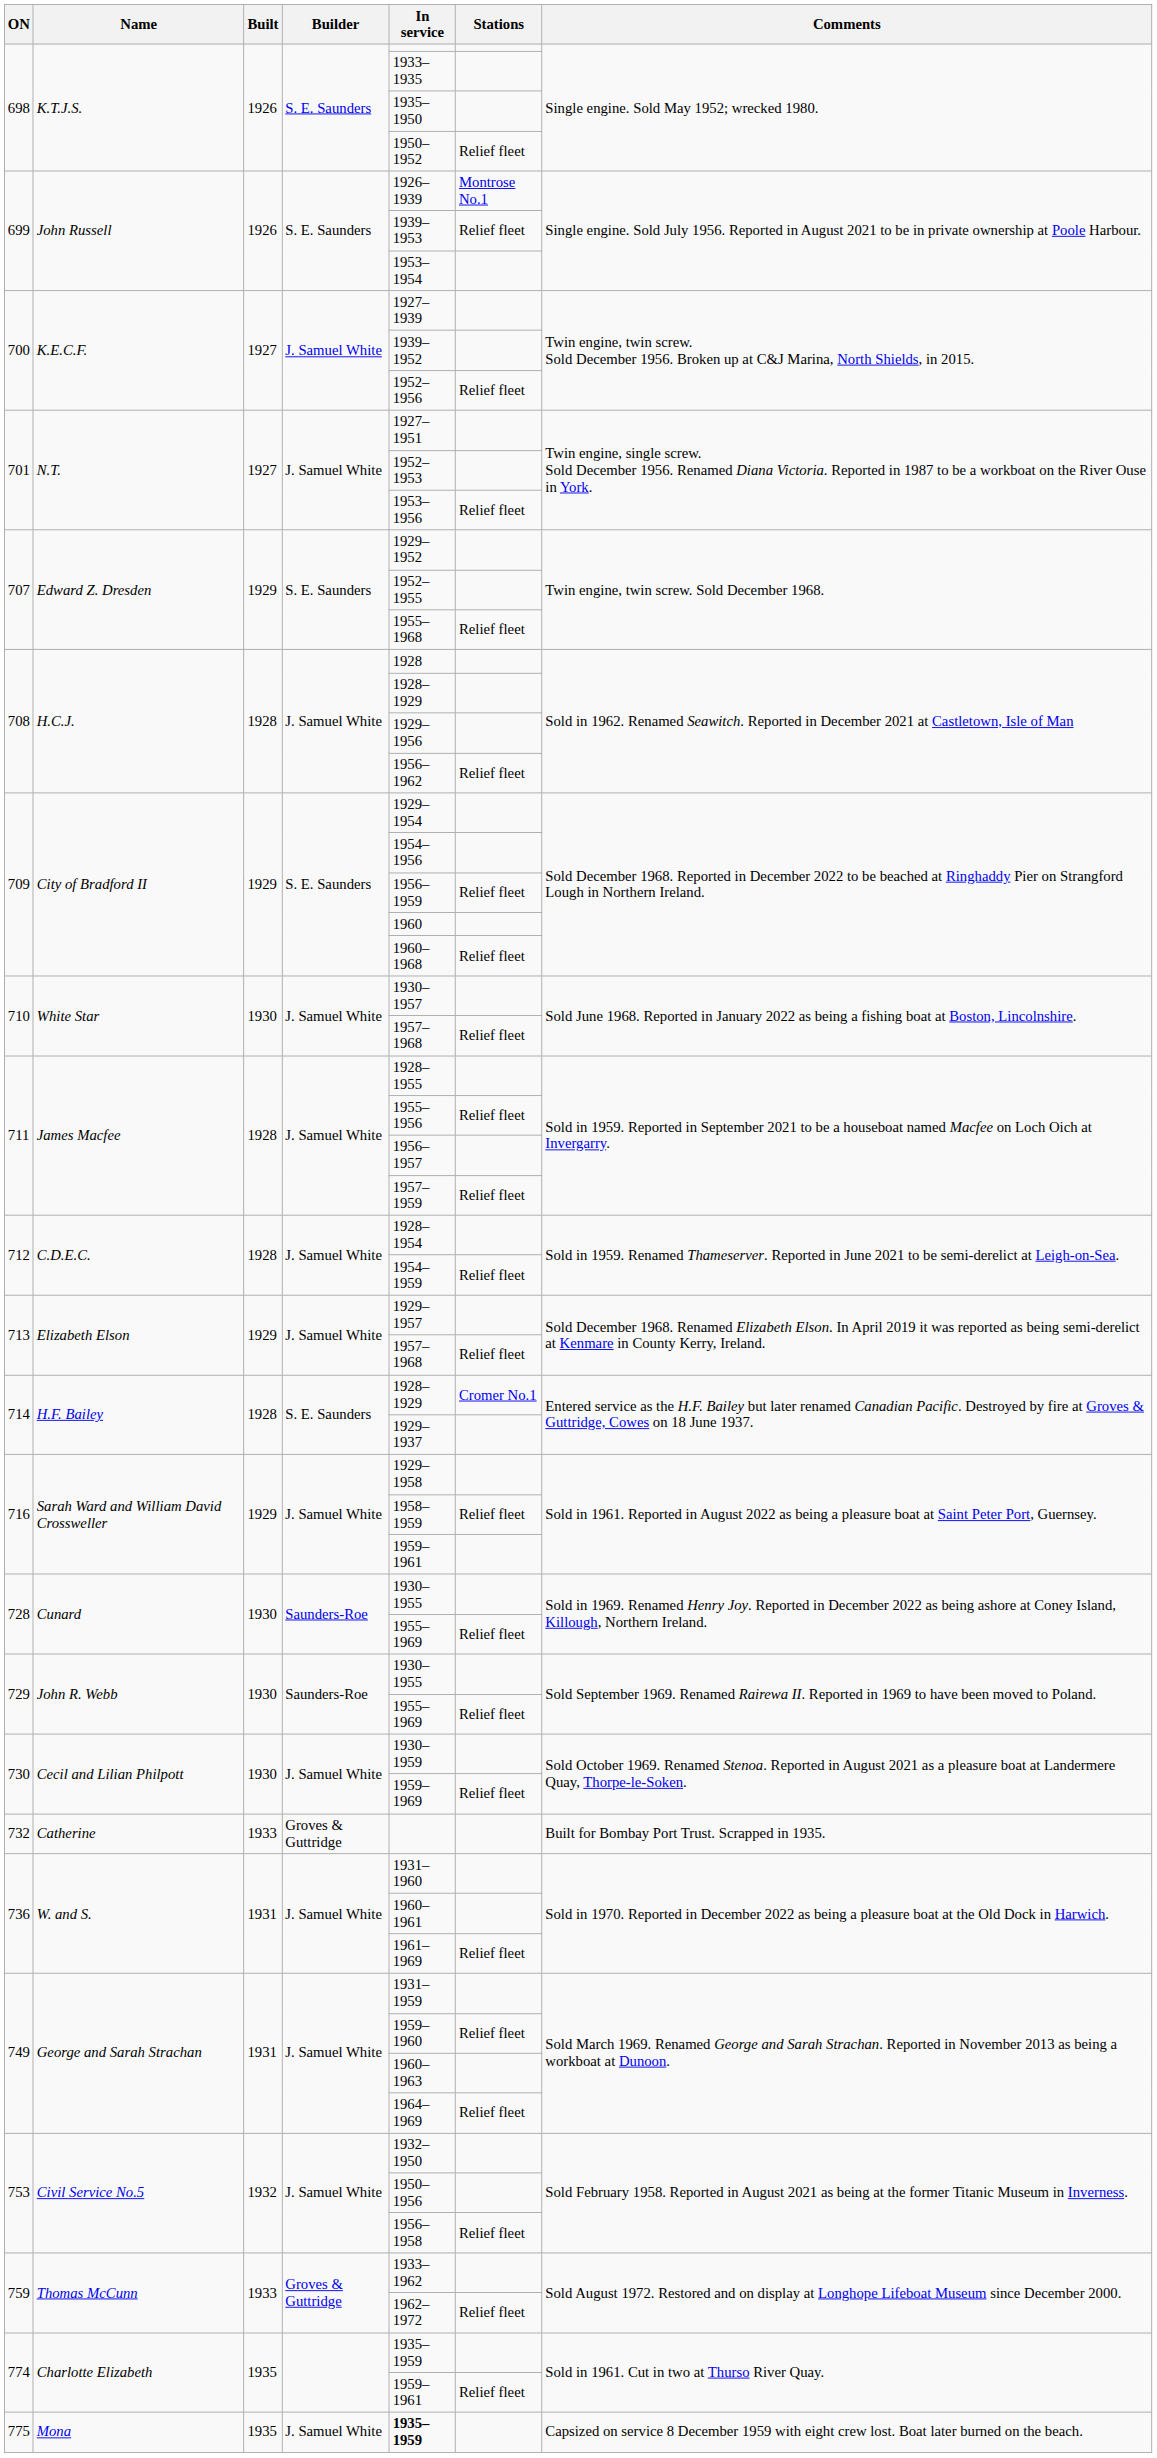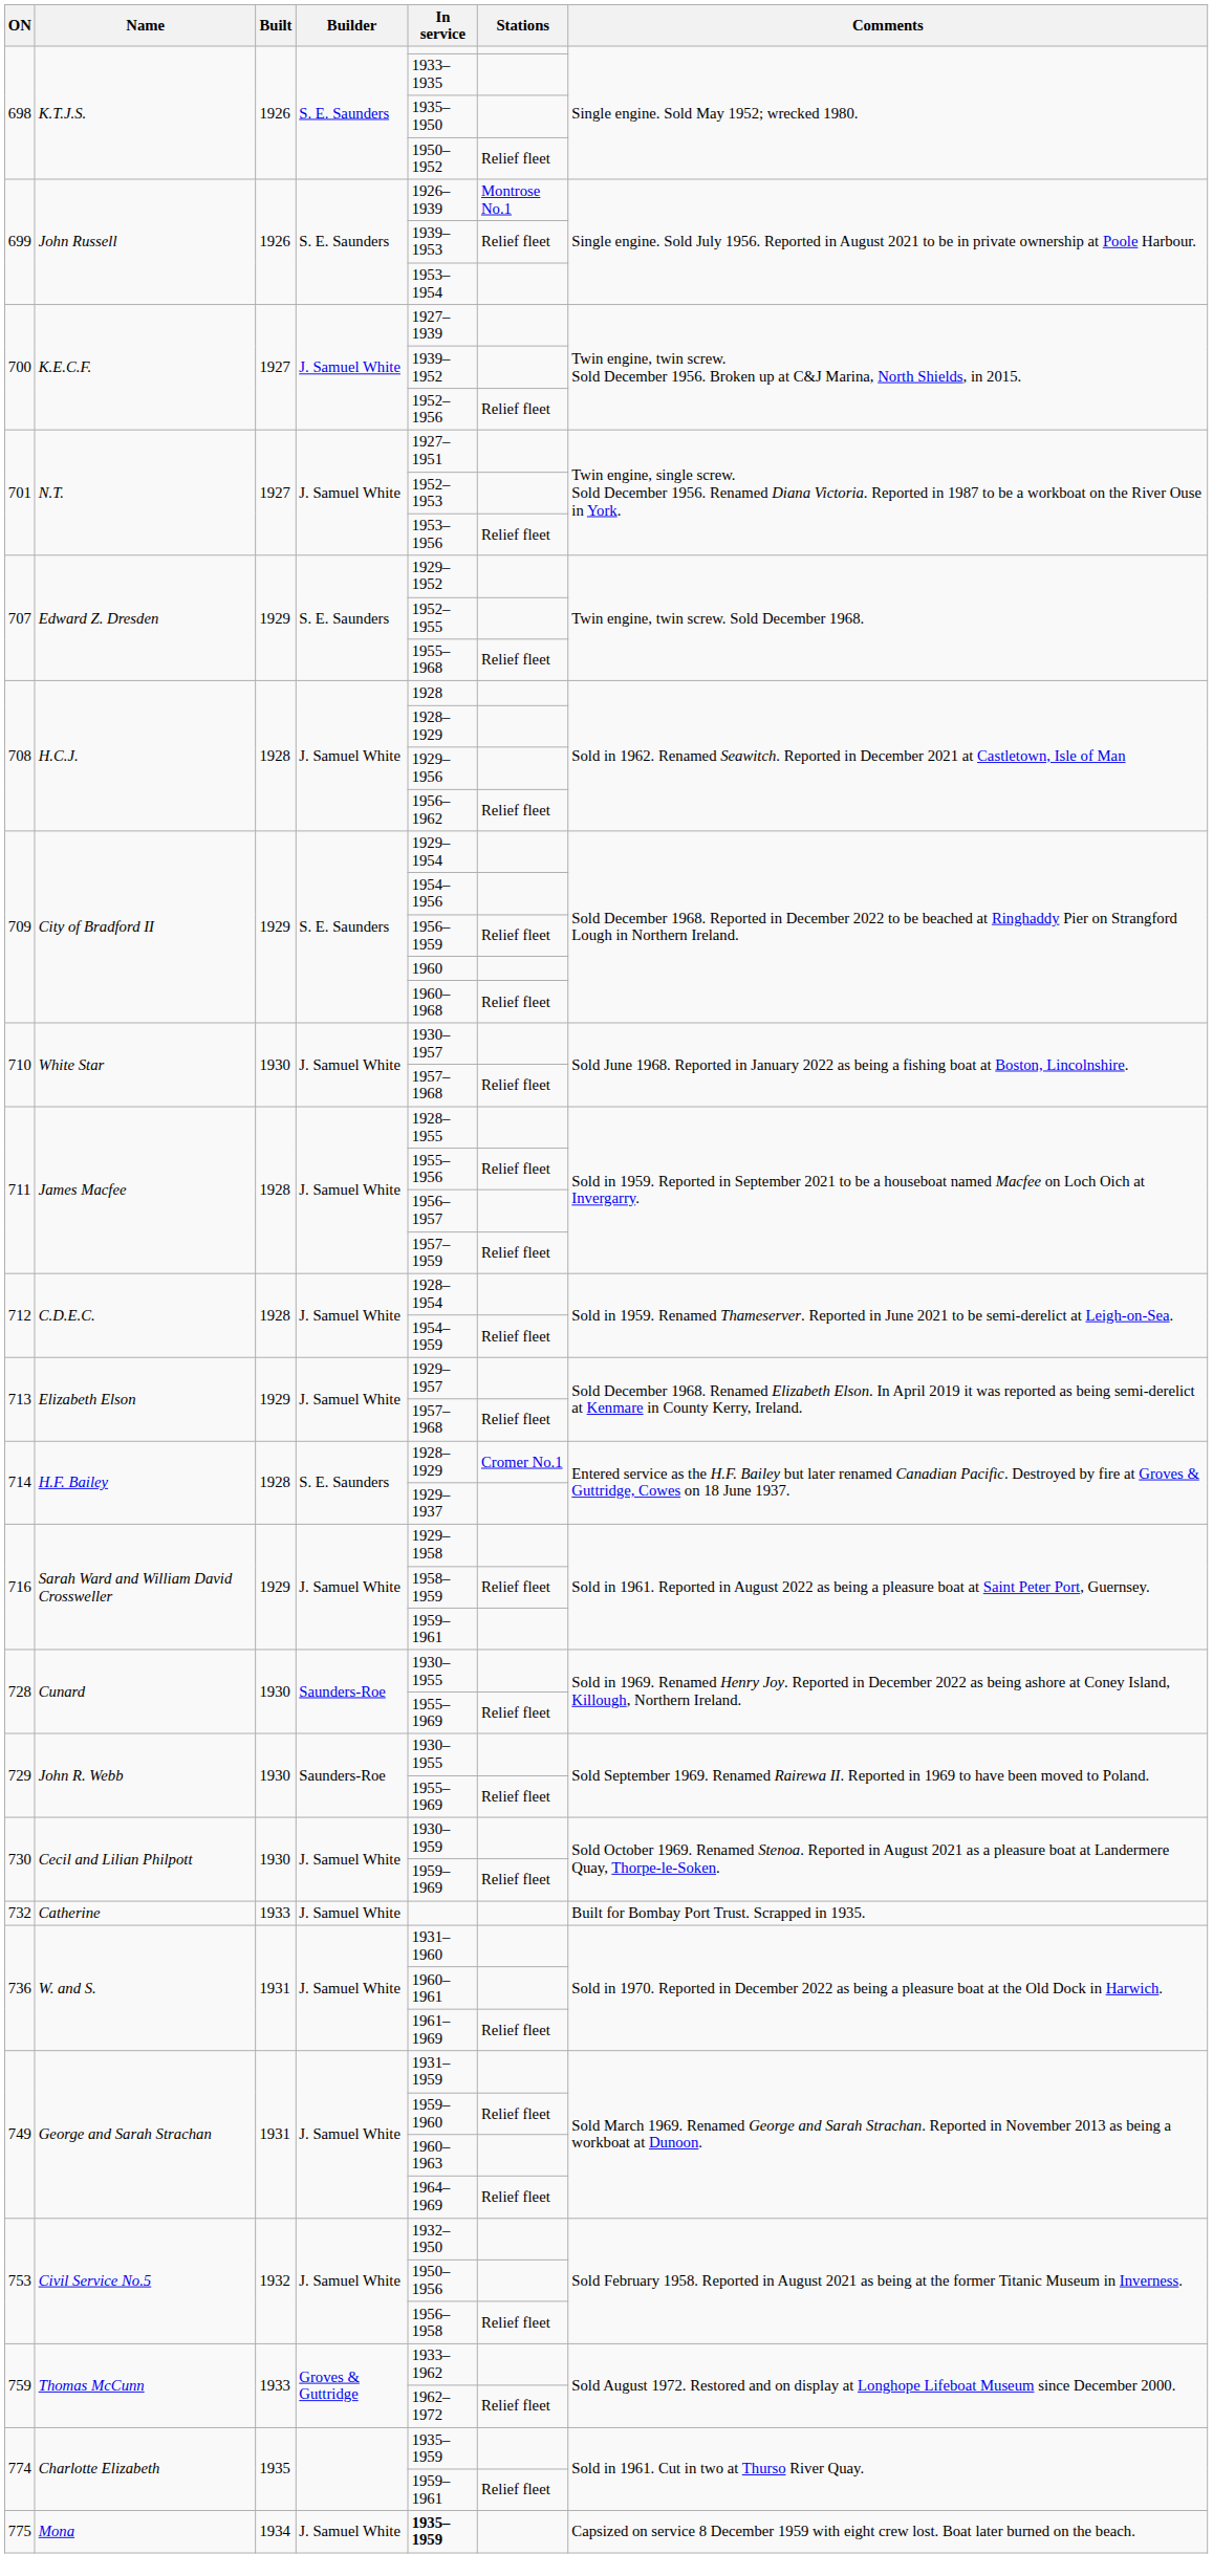732 | Builder: Groves & Guttridge -> J. Samuel White
775 | Built: 1935 -> 1934
